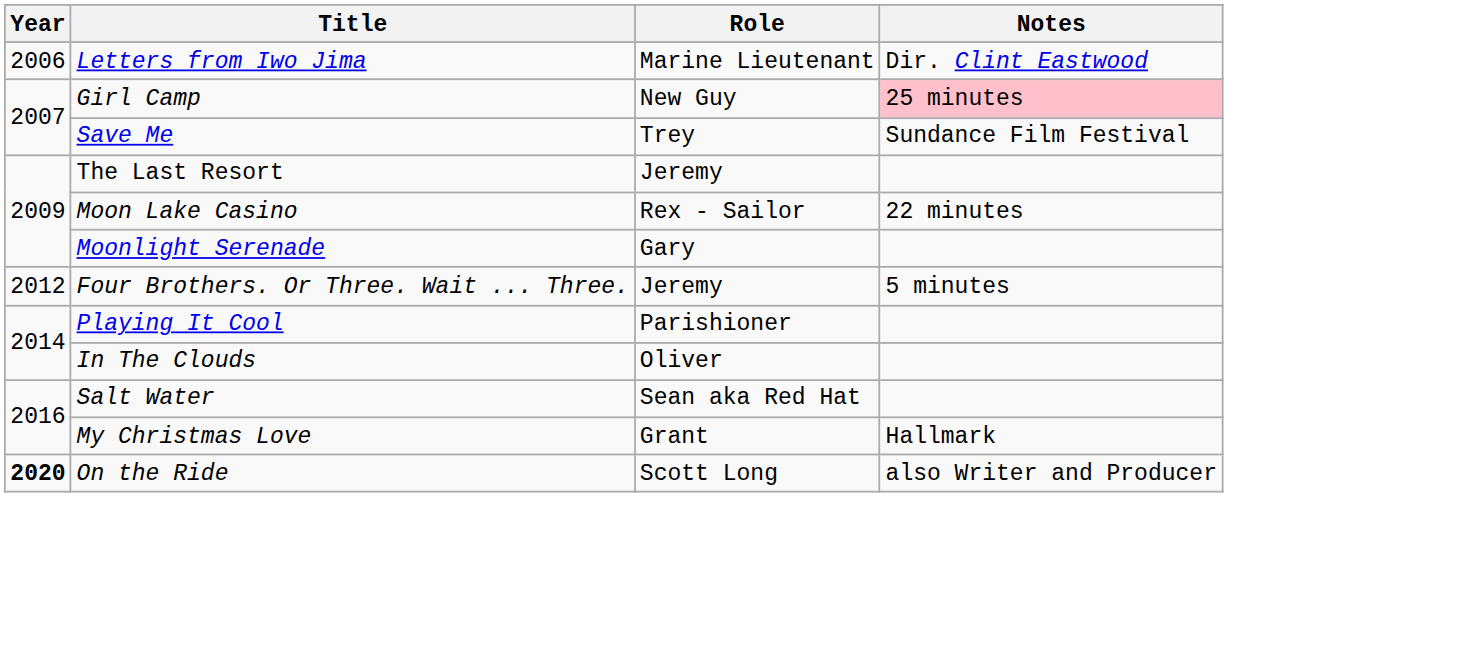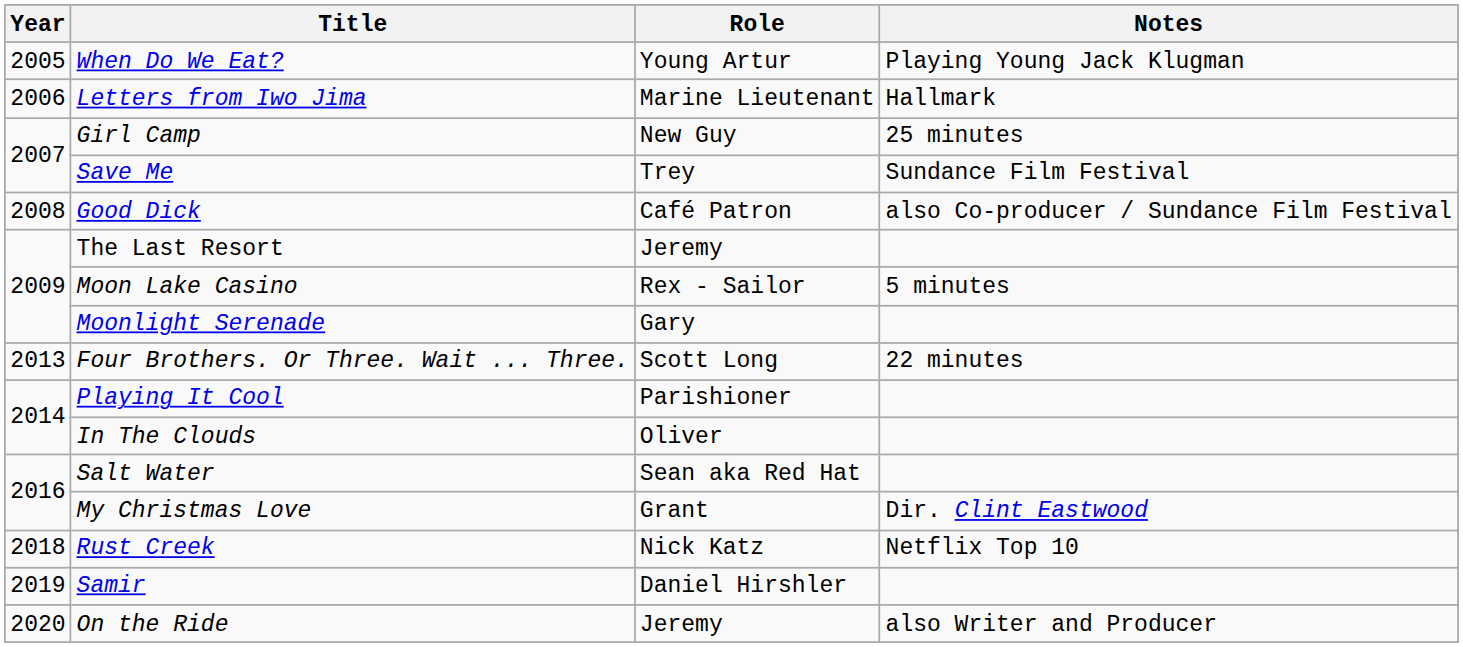+ row: 2005 | When Do We Eat? | Young Artur | Playing Young Jack Klugman
Letters from Iwo Jima | Notes: Dir. Clint Eastwood -> Hallmark
Girl Camp | Notes: pink background -> no background
+ row: 2008 | Good Dick | Café Patron | also Co-producer / Sundance Film Festival
Moon Lake Casino | Notes: 22 minutes -> 5 minutes
Four Brothers. Or Three. Wait ... Three. | Year: 2012 -> 2013
Four Brothers. Or Three. Wait ... Three. | Role: Jeremy -> Scott Long
Four Brothers. Or Three. Wait ... Three. | Notes: 5 minutes -> 22 minutes
My Christmas Love | Notes: Hallmark -> Dir. Clint Eastwood
+ row: 2018 | Rust Creek | Nick Katz | Netflix Top 10
+ row: 2019 | Samir | Daniel Hirshler
On the Ride | Year: bold -> normal
On the Ride | Role: Scott Long -> Jeremy
